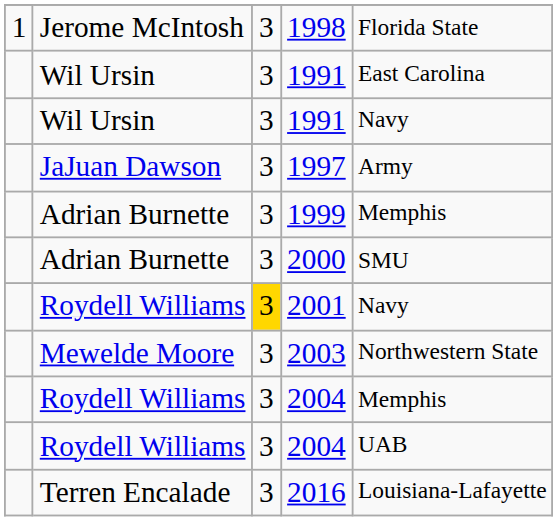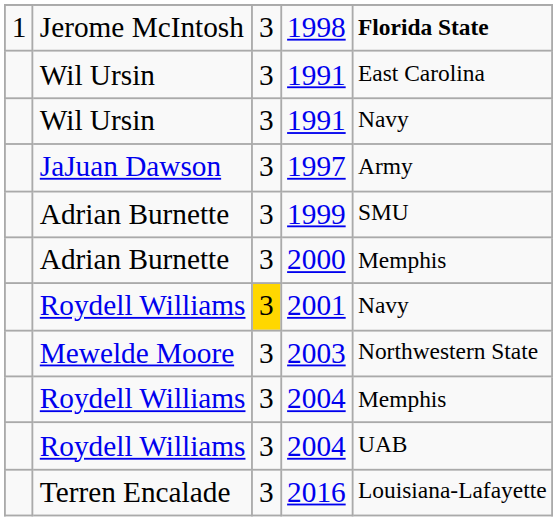1998 | column 5: normal -> bold
1999 | column 5: Memphis -> SMU
2000 | column 5: SMU -> Memphis
